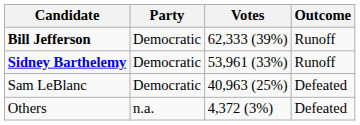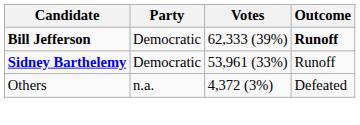Bill Jefferson | Outcome: normal -> bold
- row: Sam LeBlanc | Democratic | 40,963 (25%) | Defeated
